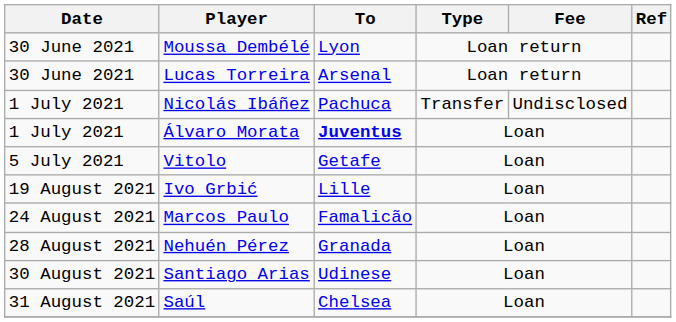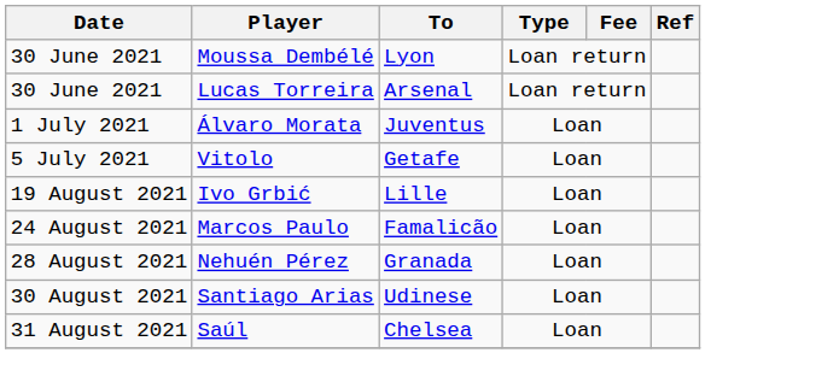- row: 1 July 2021 | Nicolás Ibáñez | Pachuca | Transfer | Undisclosed
Álvaro Morata | To: bold -> normal
